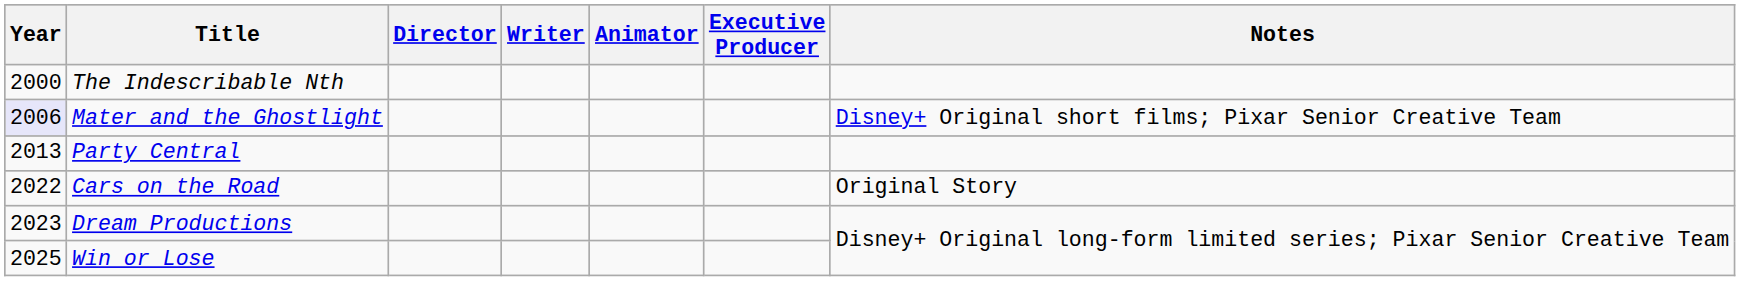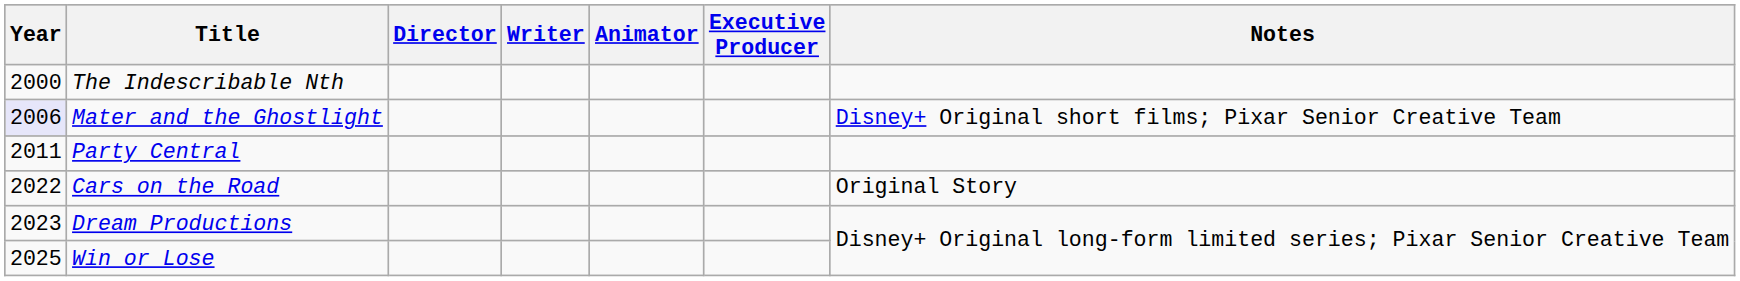Party Central | Year: 2013 -> 2011
